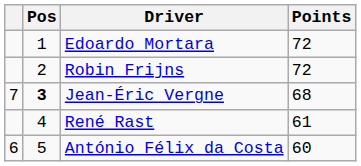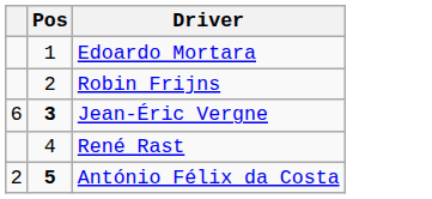- column: Points | 72 | 72 | 68 | 61 | 60
Jean-Éric Vergne | column 1: 7 -> 6
António Félix da Costa | column 1: 6 -> 2
António Félix da Costa | Pos: normal -> bold
